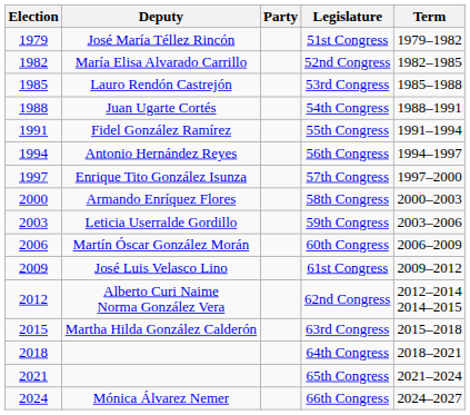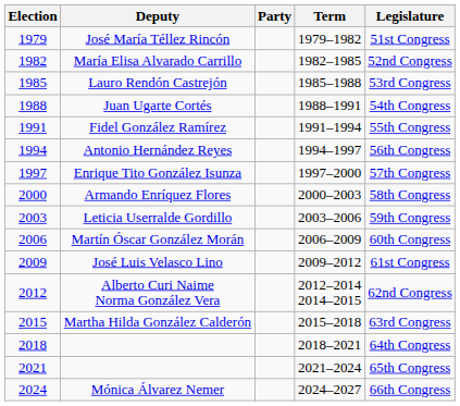columns swapped: Term <-> Legislature
